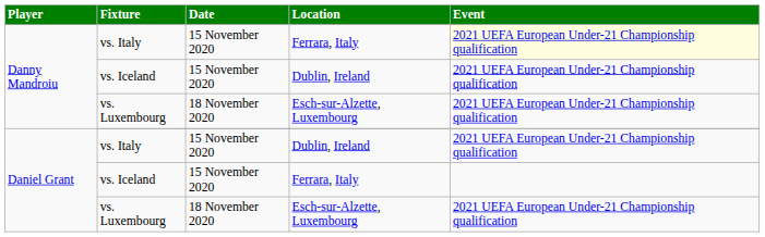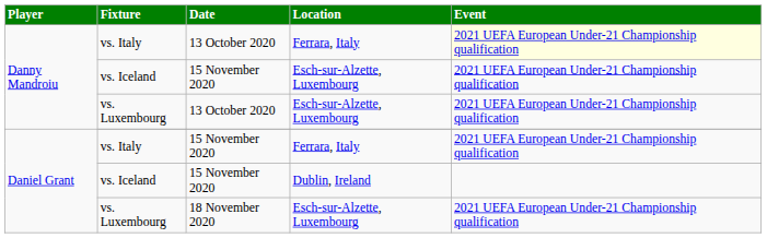Danny Mandroiu / vs. Italy | Date: 15 November 2020 -> 13 October 2020
Danny Mandroiu / vs. Iceland | Location: Dublin, Ireland -> Esch-sur-Alzette, Luxembourg
Danny Mandroiu / vs. Luxembourg | Date: 18 November 2020 -> 13 October 2020
Daniel Grant / vs. Italy | Location: Dublin, Ireland -> Ferrara, Italy
Daniel Grant / vs. Iceland | Location: Ferrara, Italy -> Dublin, Ireland
